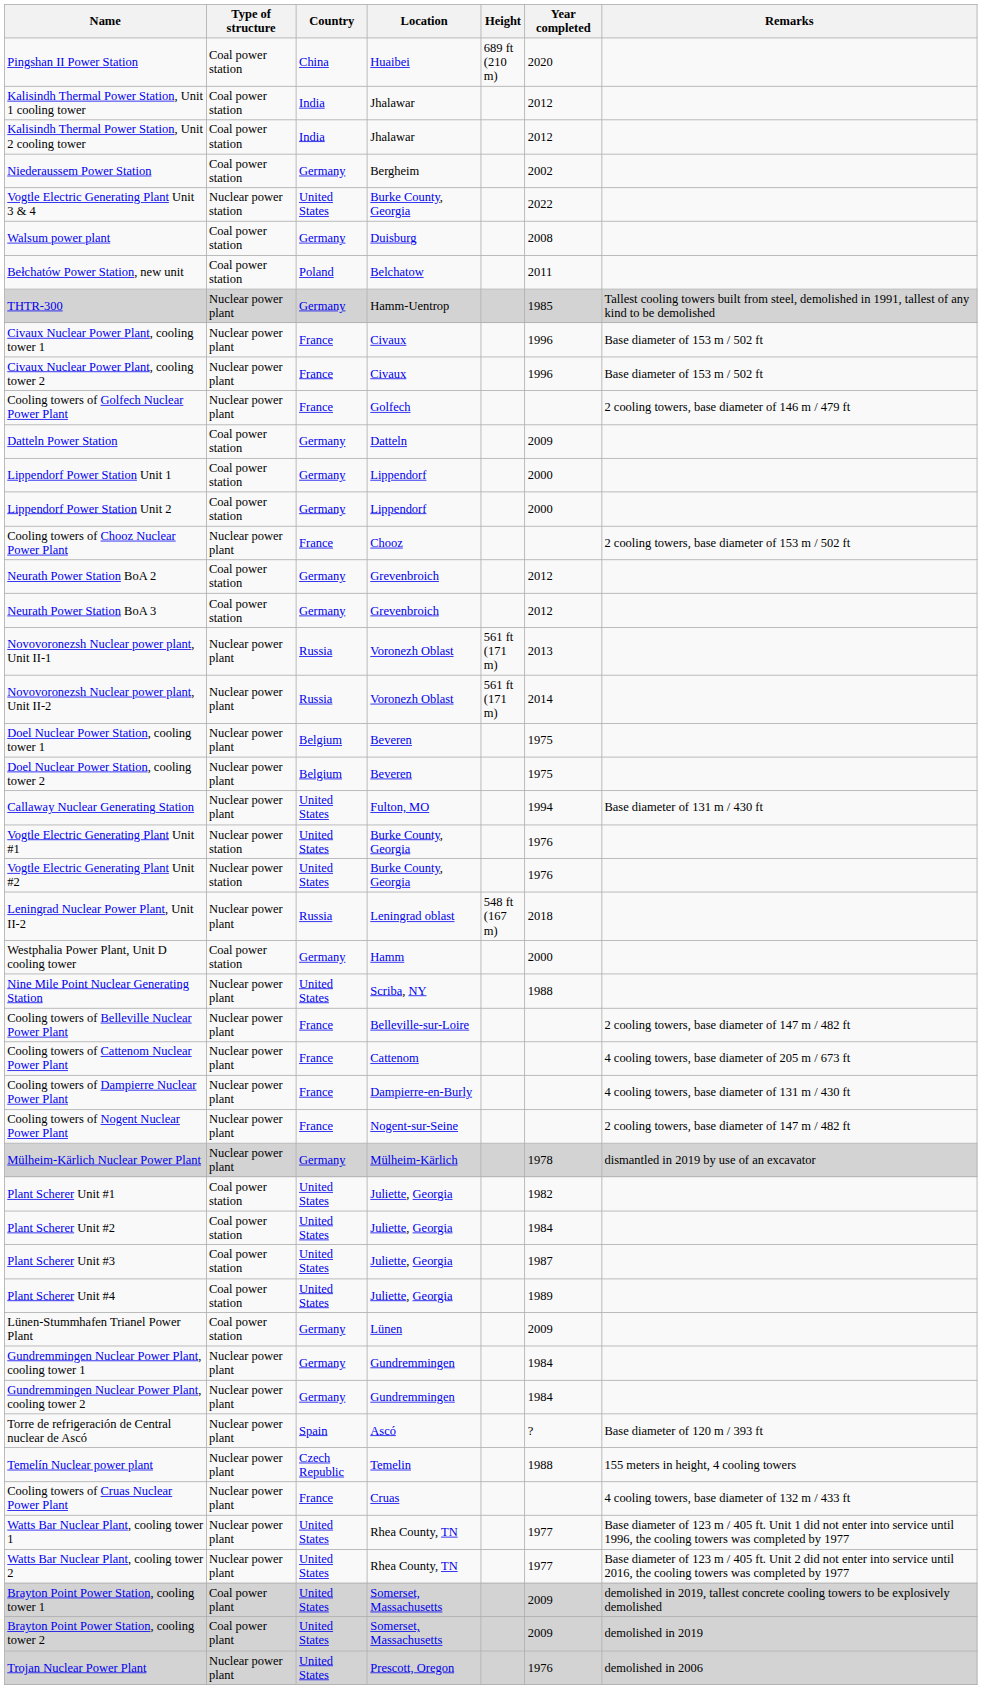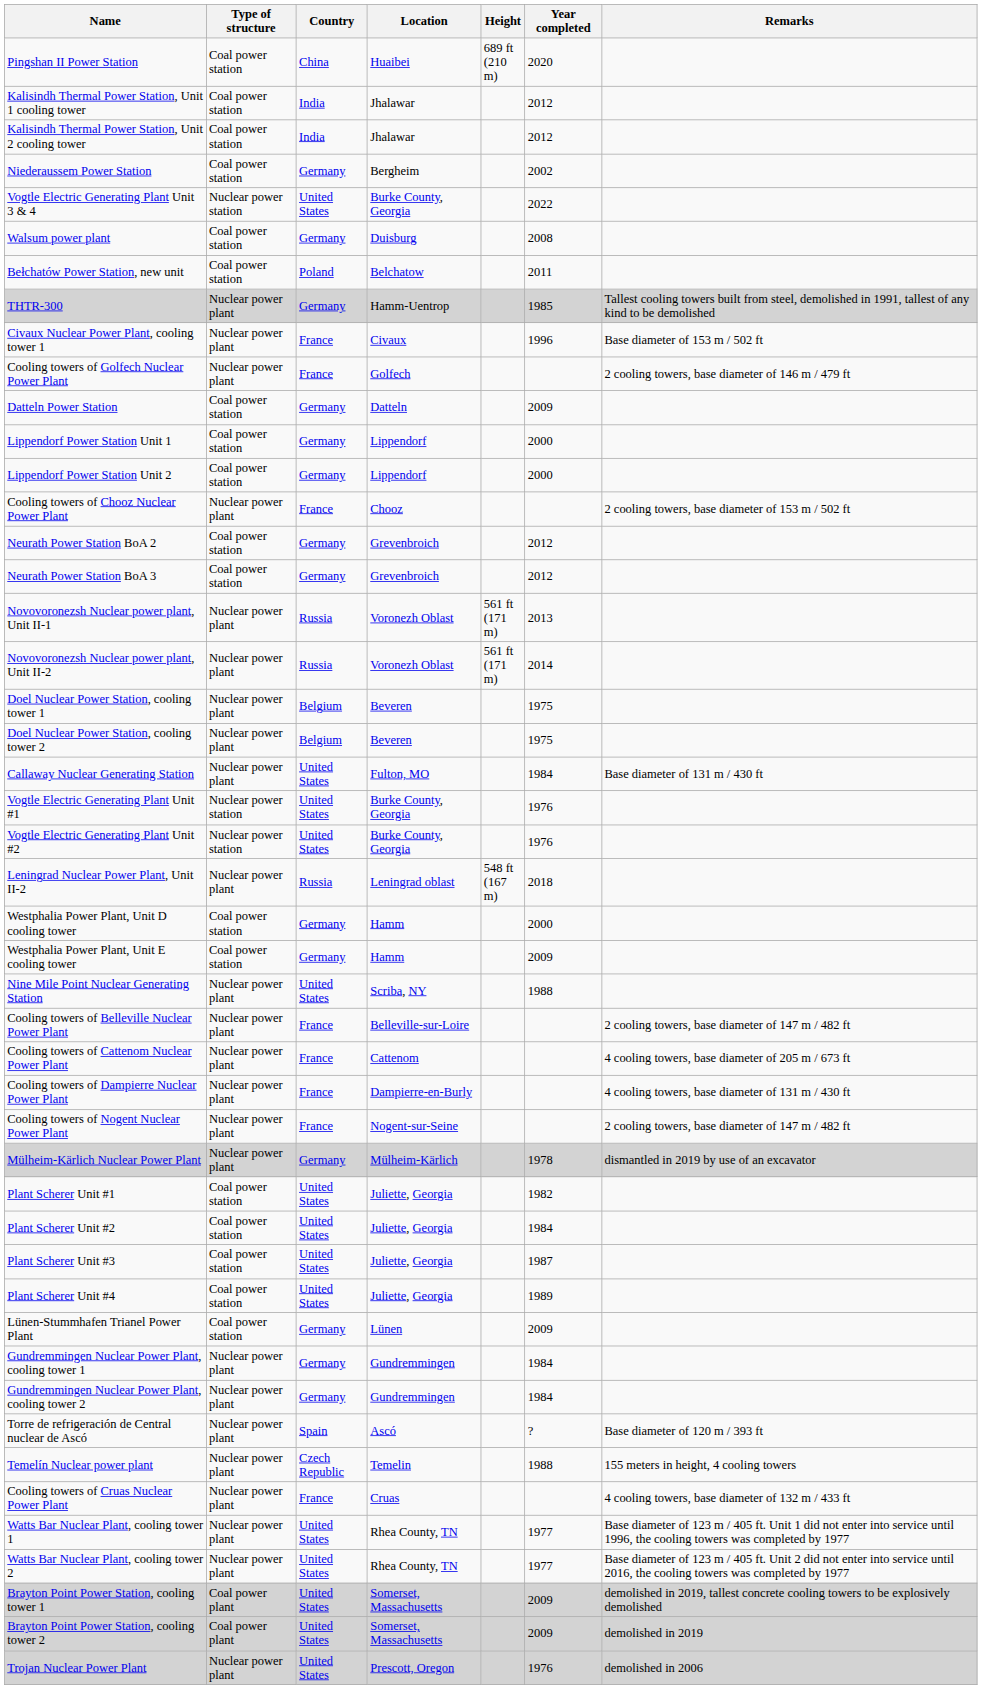- row: Civaux Nuclear Power Plant, cooling tower 2 | Nuclear power plant | France | Civaux | 1996 | Base diameter of 153 m / 502 ft
Callaway Nuclear Generating Station | Year completed: 1994 -> 1984
+ row: Westphalia Power Plant, Unit E cooling tower | Coal power station | Germany | Hamm | 2009
